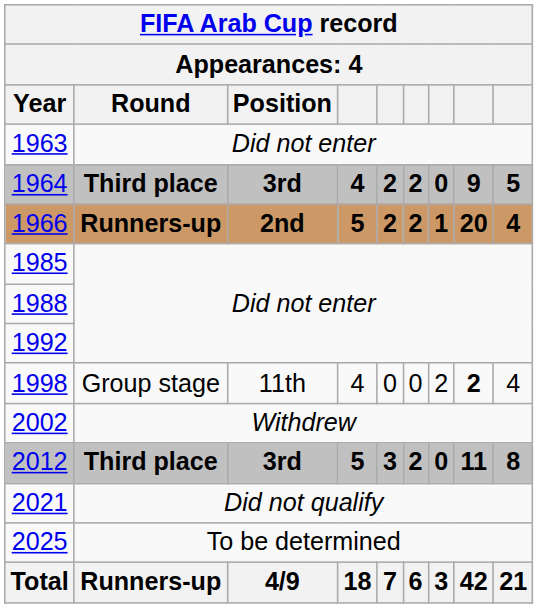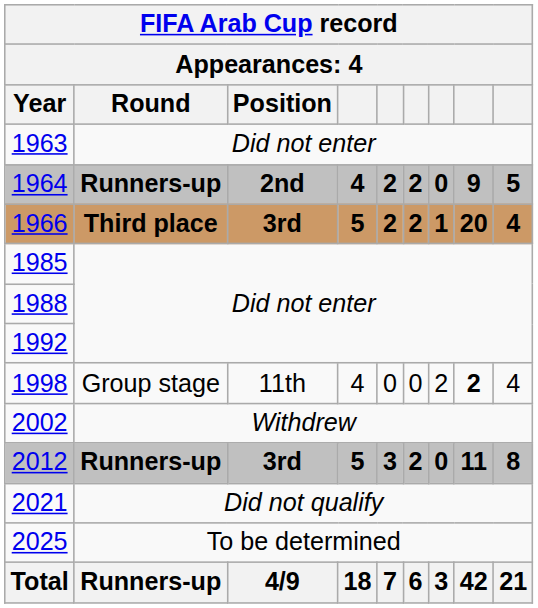1964 | Round: Third place -> Runners-up
1964 | Position: 3rd -> 2nd
1966 | Round: Runners-up -> Third place
1966 | Position: 2nd -> 3rd
2012 | Round: Third place -> Runners-up
